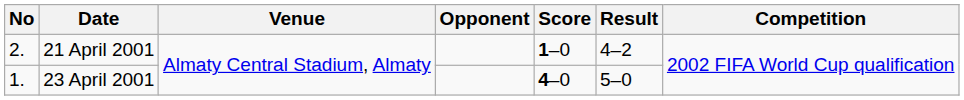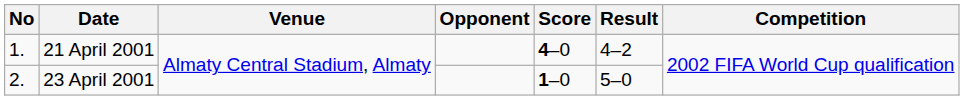21 April 2001 | No: 2. -> 1.
21 April 2001 | Score: 1–0 -> 4–0
23 April 2001 | No: 1. -> 2.
23 April 2001 | Score: 4–0 -> 1–0
